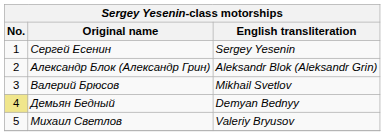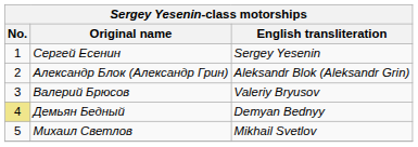Валерий Брюсов | English transliteration: Mikhail Svetlov -> Valeriy Bryusov
Михаил Светлов | English transliteration: Valeriy Bryusov -> Mikhail Svetlov
